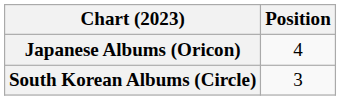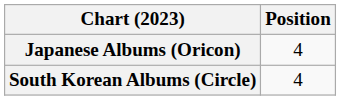South Korean Albums (Circle) | Position: 3 -> 4
